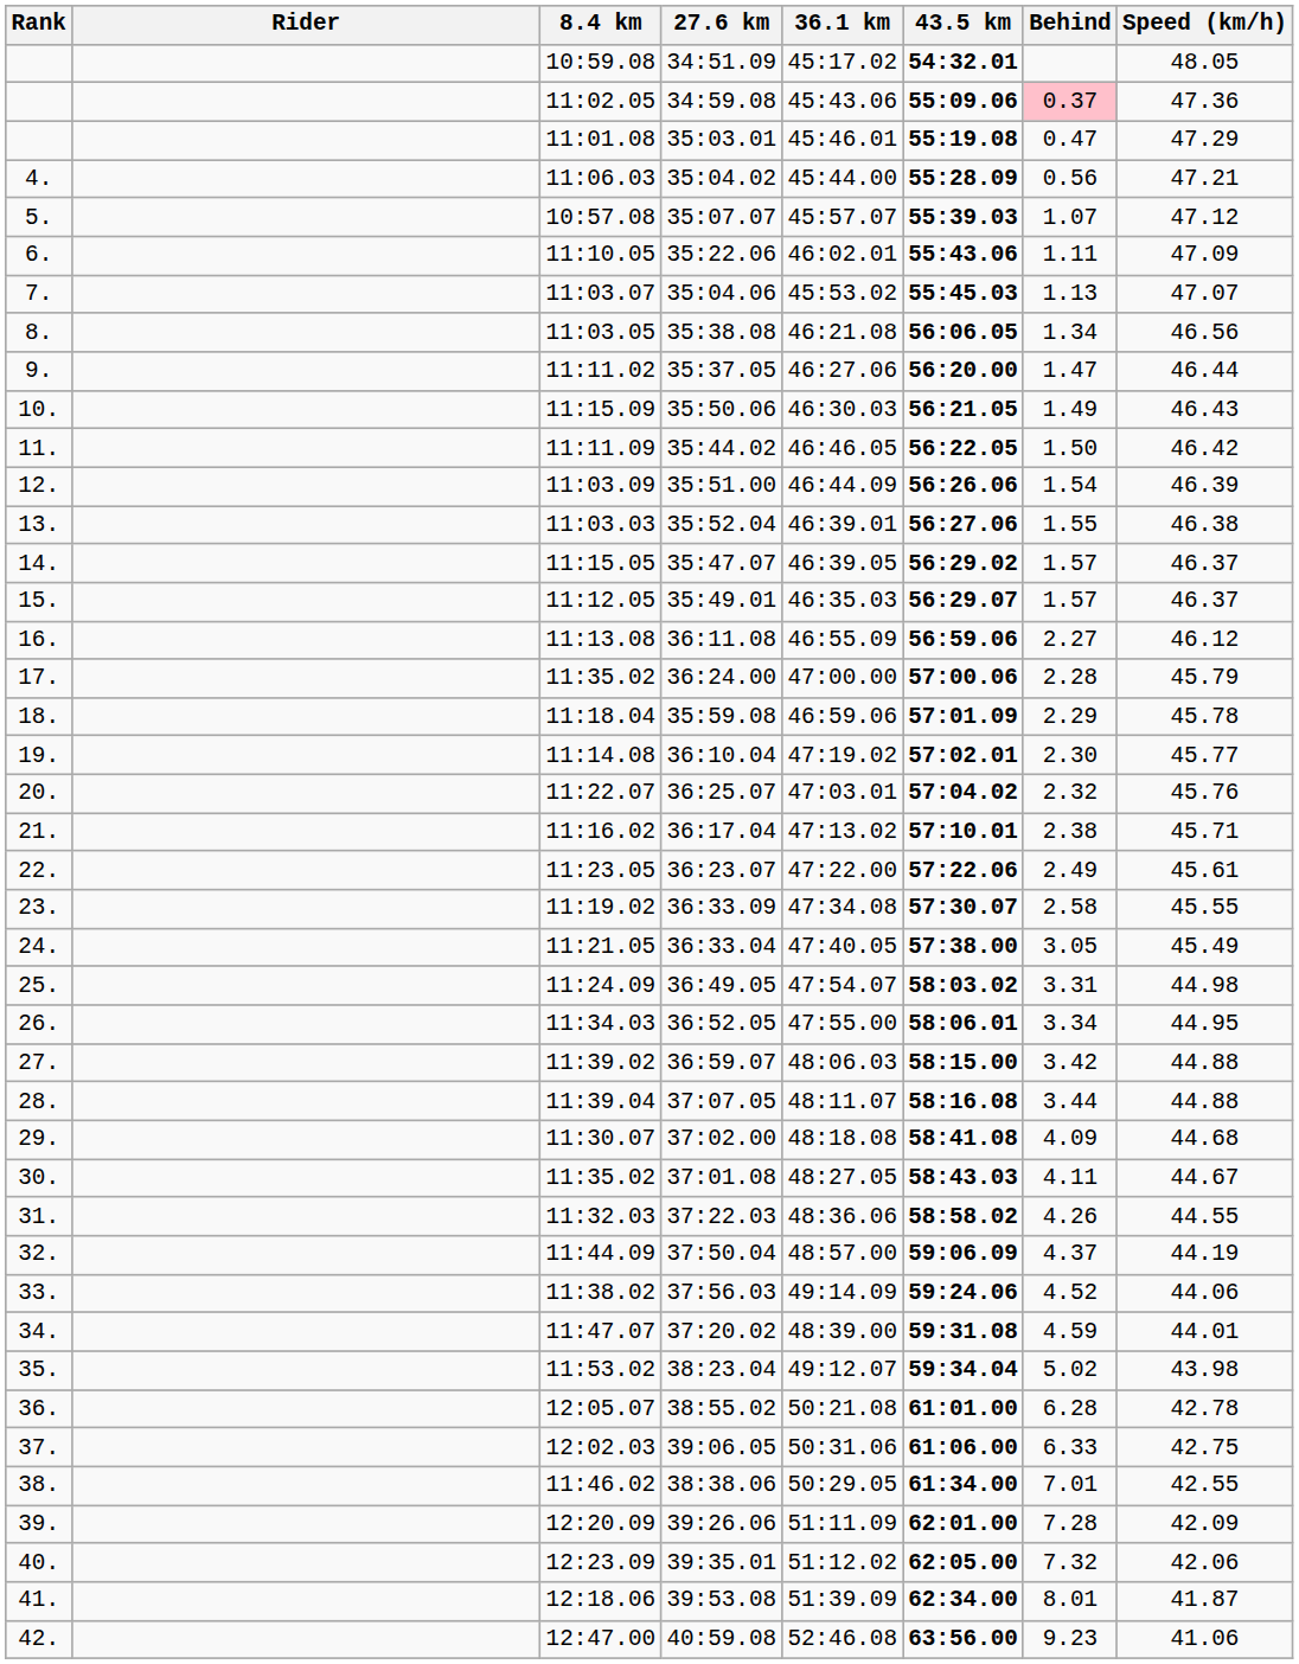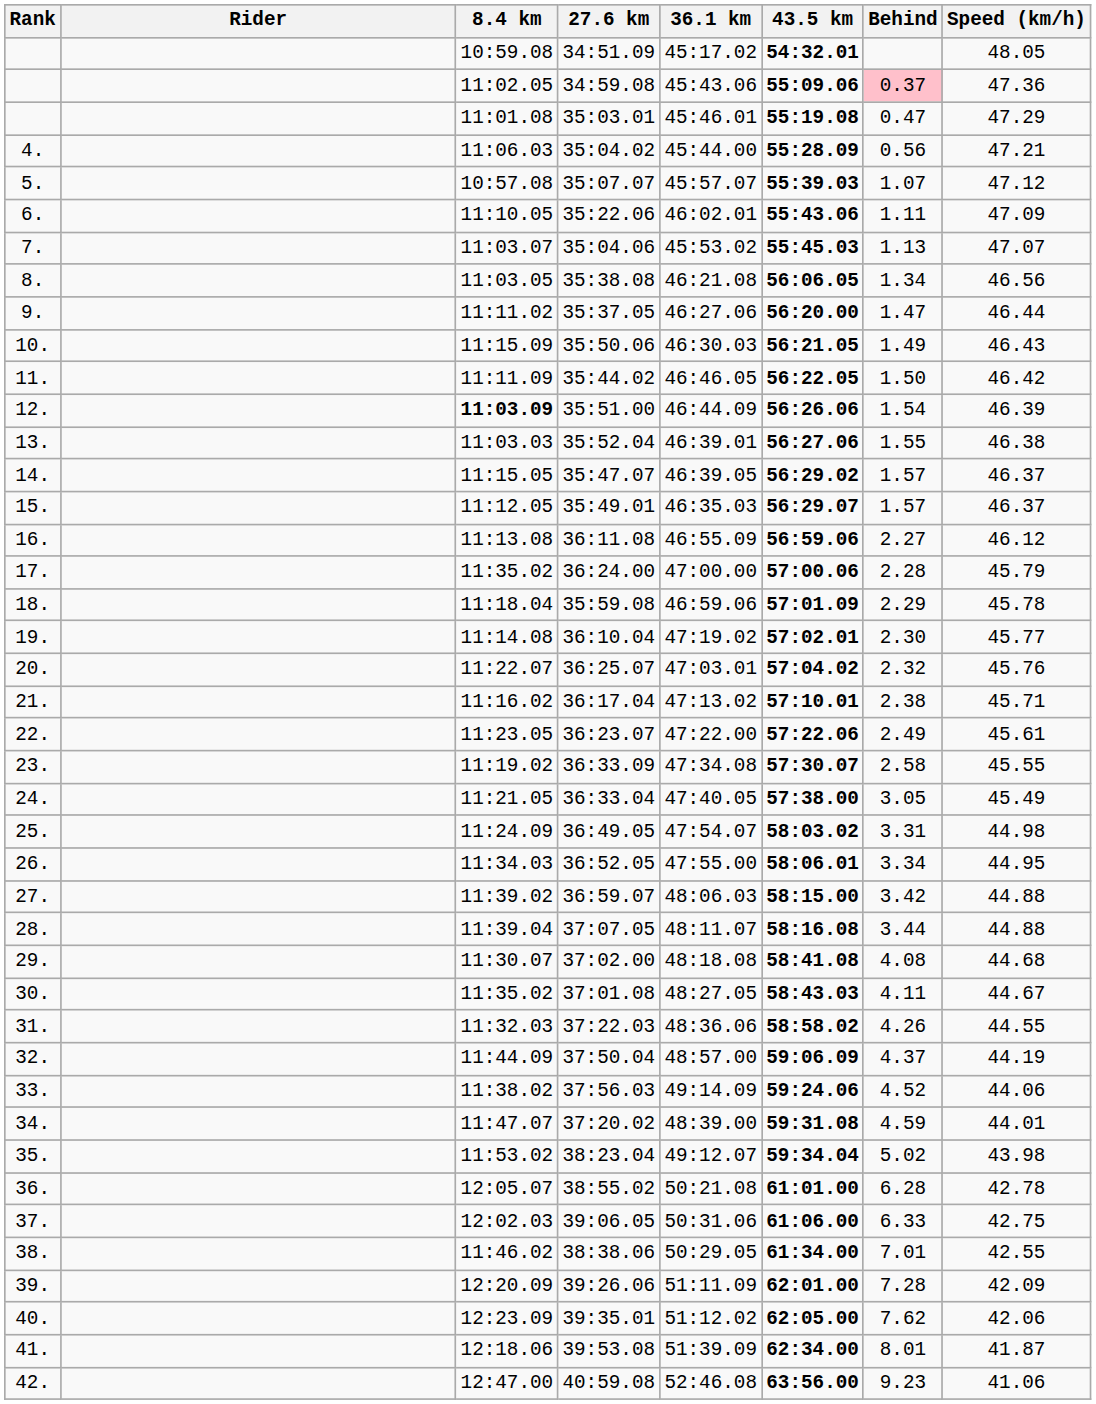35:51.00 | 8.4 km: normal -> bold
37:02.00 | Behind: 4.09 -> 4.08
39:35.01 | Behind: 7.32 -> 7.62
